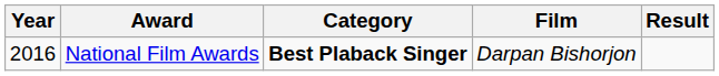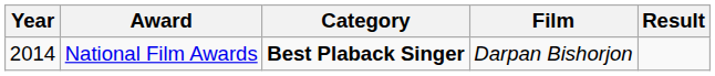National Film Awards | Year: 2016 -> 2014
